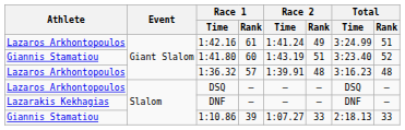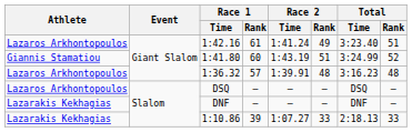1:42.16 | Total / Time: 3:24.99 -> 3:23.40
1:41.80 | Total / Time: 3:23.40 -> 3:24.99
1:10.86 | Athlete: Giannis Stamatiou -> Lazarakis Kekhagias
